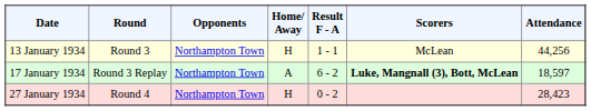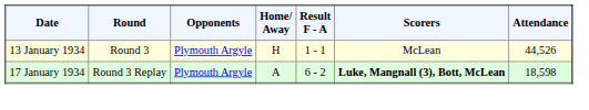13 January 1934 | Opponents: Northampton Town -> Plymouth Argyle
13 January 1934 | Attendance: 44,256 -> 44,526
17 January 1934 | Opponents: Northampton Town -> Plymouth Argyle
17 January 1934 | Attendance: 18,597 -> 18,598
- row: 27 January 1934 | Round 4 | Northampton Town | H | 0 - 2 | 28,423
